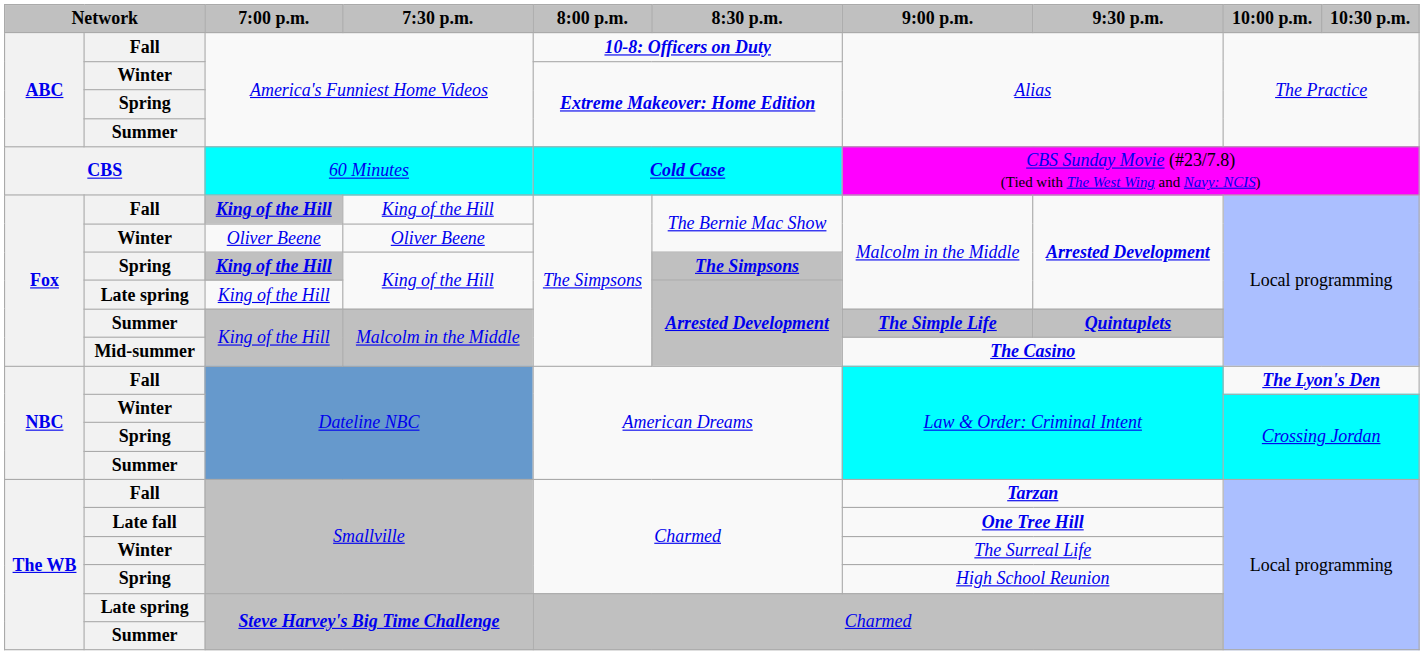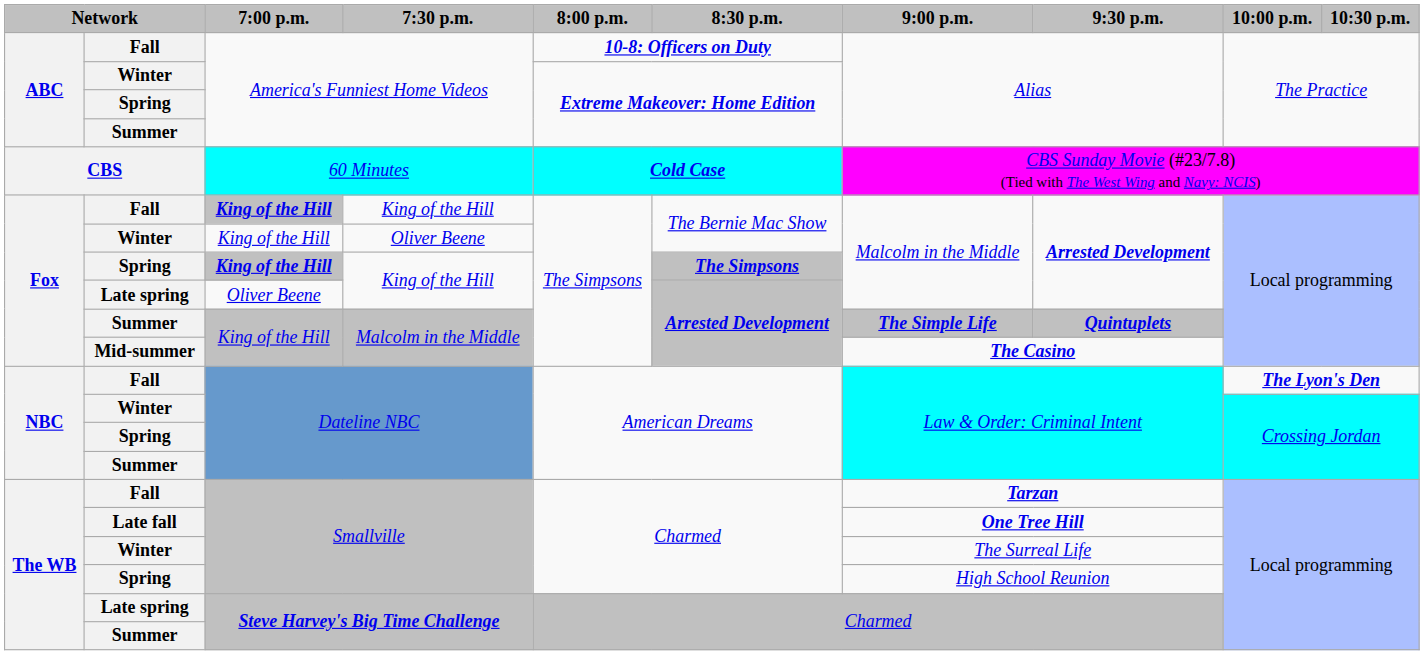Winter / Oliver Beene | 7:00 p.m.: Oliver Beene -> King of the Hill
Late spring / King of the Hill | 7:00 p.m.: King of the Hill -> Oliver Beene
